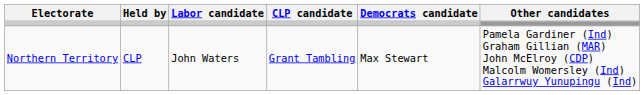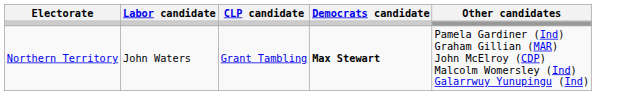- column: Held by | CLP
Northern Territory | Democrats candidate: normal -> bold
